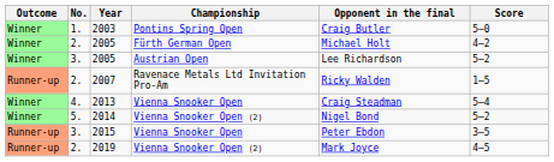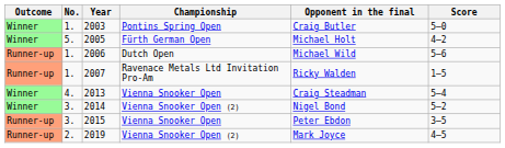2005 / Fürth German Open | No.: 2. -> 5.
- row: Winner | 3. | 2005 | Austrian Open | Lee Richardson | 5–2
+ row: Runner-up | 1. | 2006 | Dutch Open | Michael Wild | 5–6
2007 | No.: 2. -> 1.
2014 | No.: 5. -> 3.
